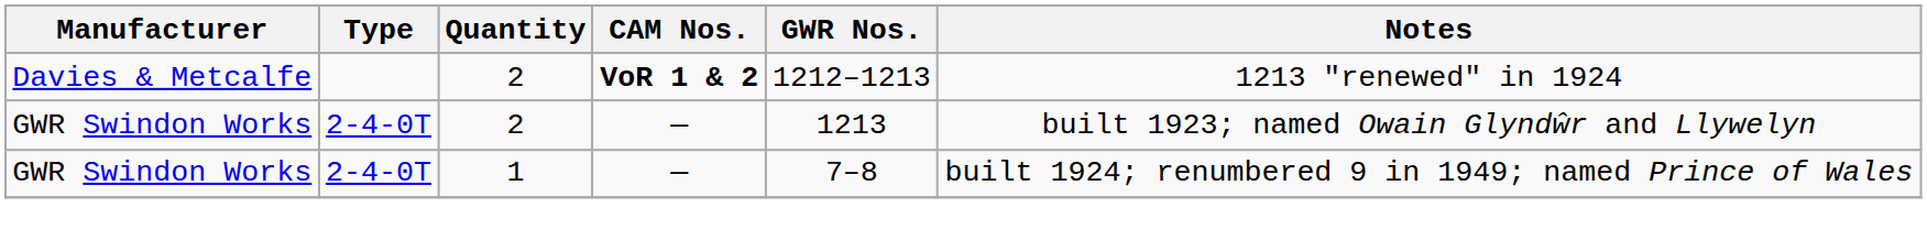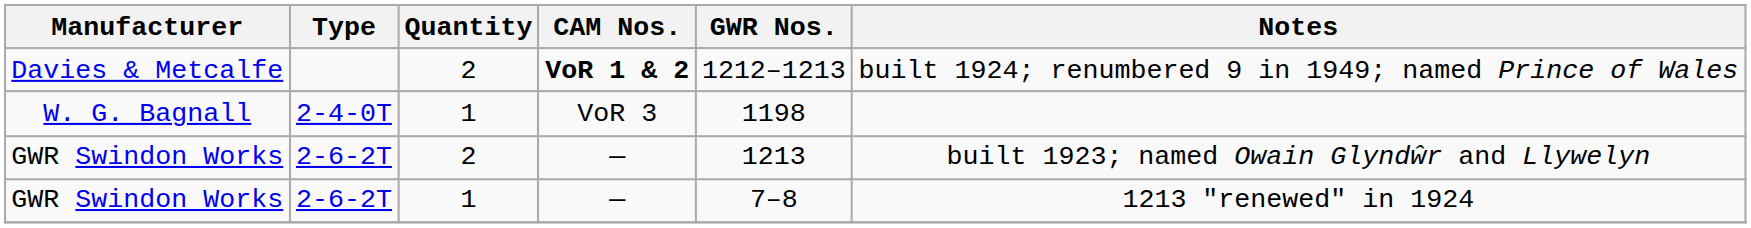Davies & Metcalfe | Notes: 1213 "renewed" in 1924 -> built 1924; renumbered 9 in 1949; named Prince of Wales
+ row: W. G. Bagnall | 2-4-0T | 1 | VoR 3 | 1198
GWR Swindon Works / 2 | Type: 2-4-0T -> 2-6-2T
GWR Swindon Works / 1 | Type: 2-4-0T -> 2-6-2T
GWR Swindon Works / 1 | Notes: built 1924; renumbered 9 in 1949; named Prince of Wales -> 1213 "renewed" in 1924
